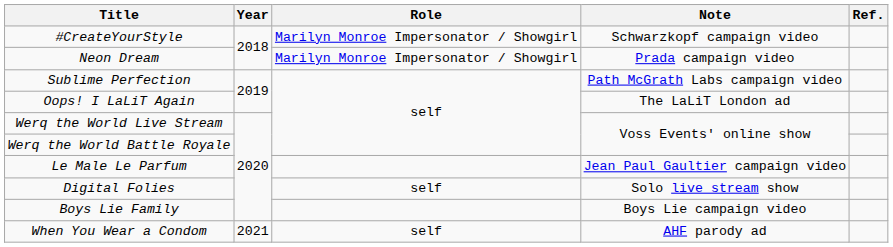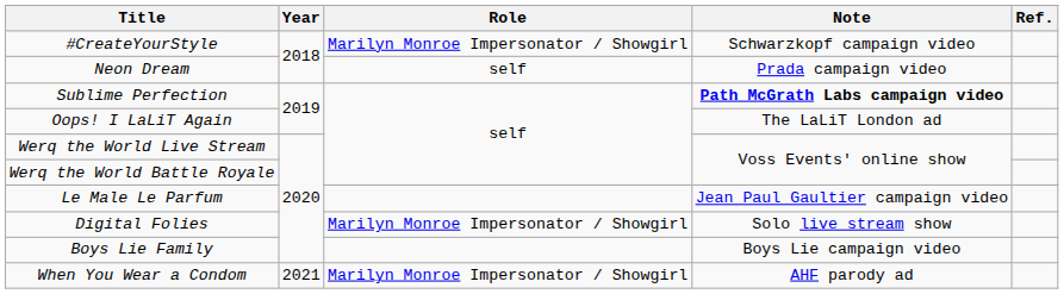Neon Dream | Role: Marilyn Monroe Impersonator / Showgirl -> self
Sublime Perfection | Note: normal -> bold
Digital Folies | Role: self -> Marilyn Monroe Impersonator / Showgirl
When You Wear a Condom | Role: self -> Marilyn Monroe Impersonator / Showgirl
